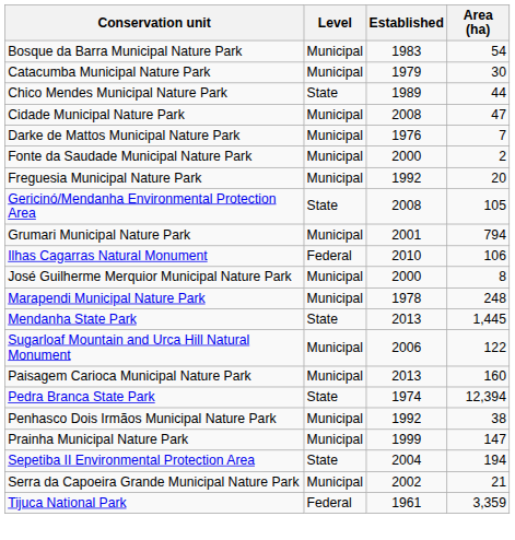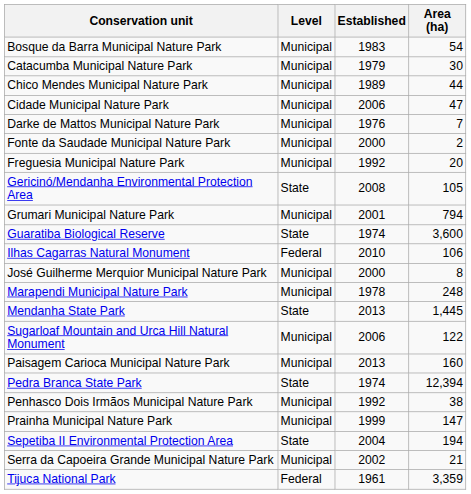Chico Mendes Municipal Nature Park | Level: State -> Municipal
Cidade Municipal Nature Park | Established: 2008 -> 2006
+ row: Guaratiba Biological Reserve | State | 1974 | 3,600
